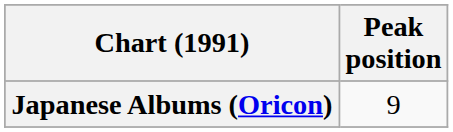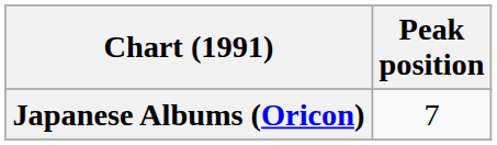Japanese Albums (Oricon) | Peak position: 9 -> 7
